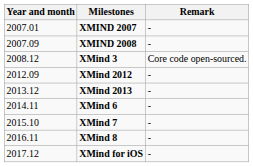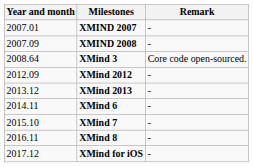XMind 3 | Year and month: 2008.12 -> 2008.64
